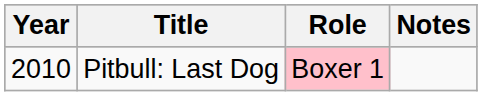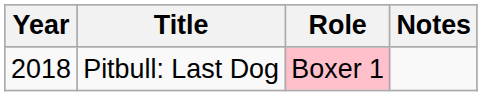Pitbull: Last Dog | Year: 2010 -> 2018
